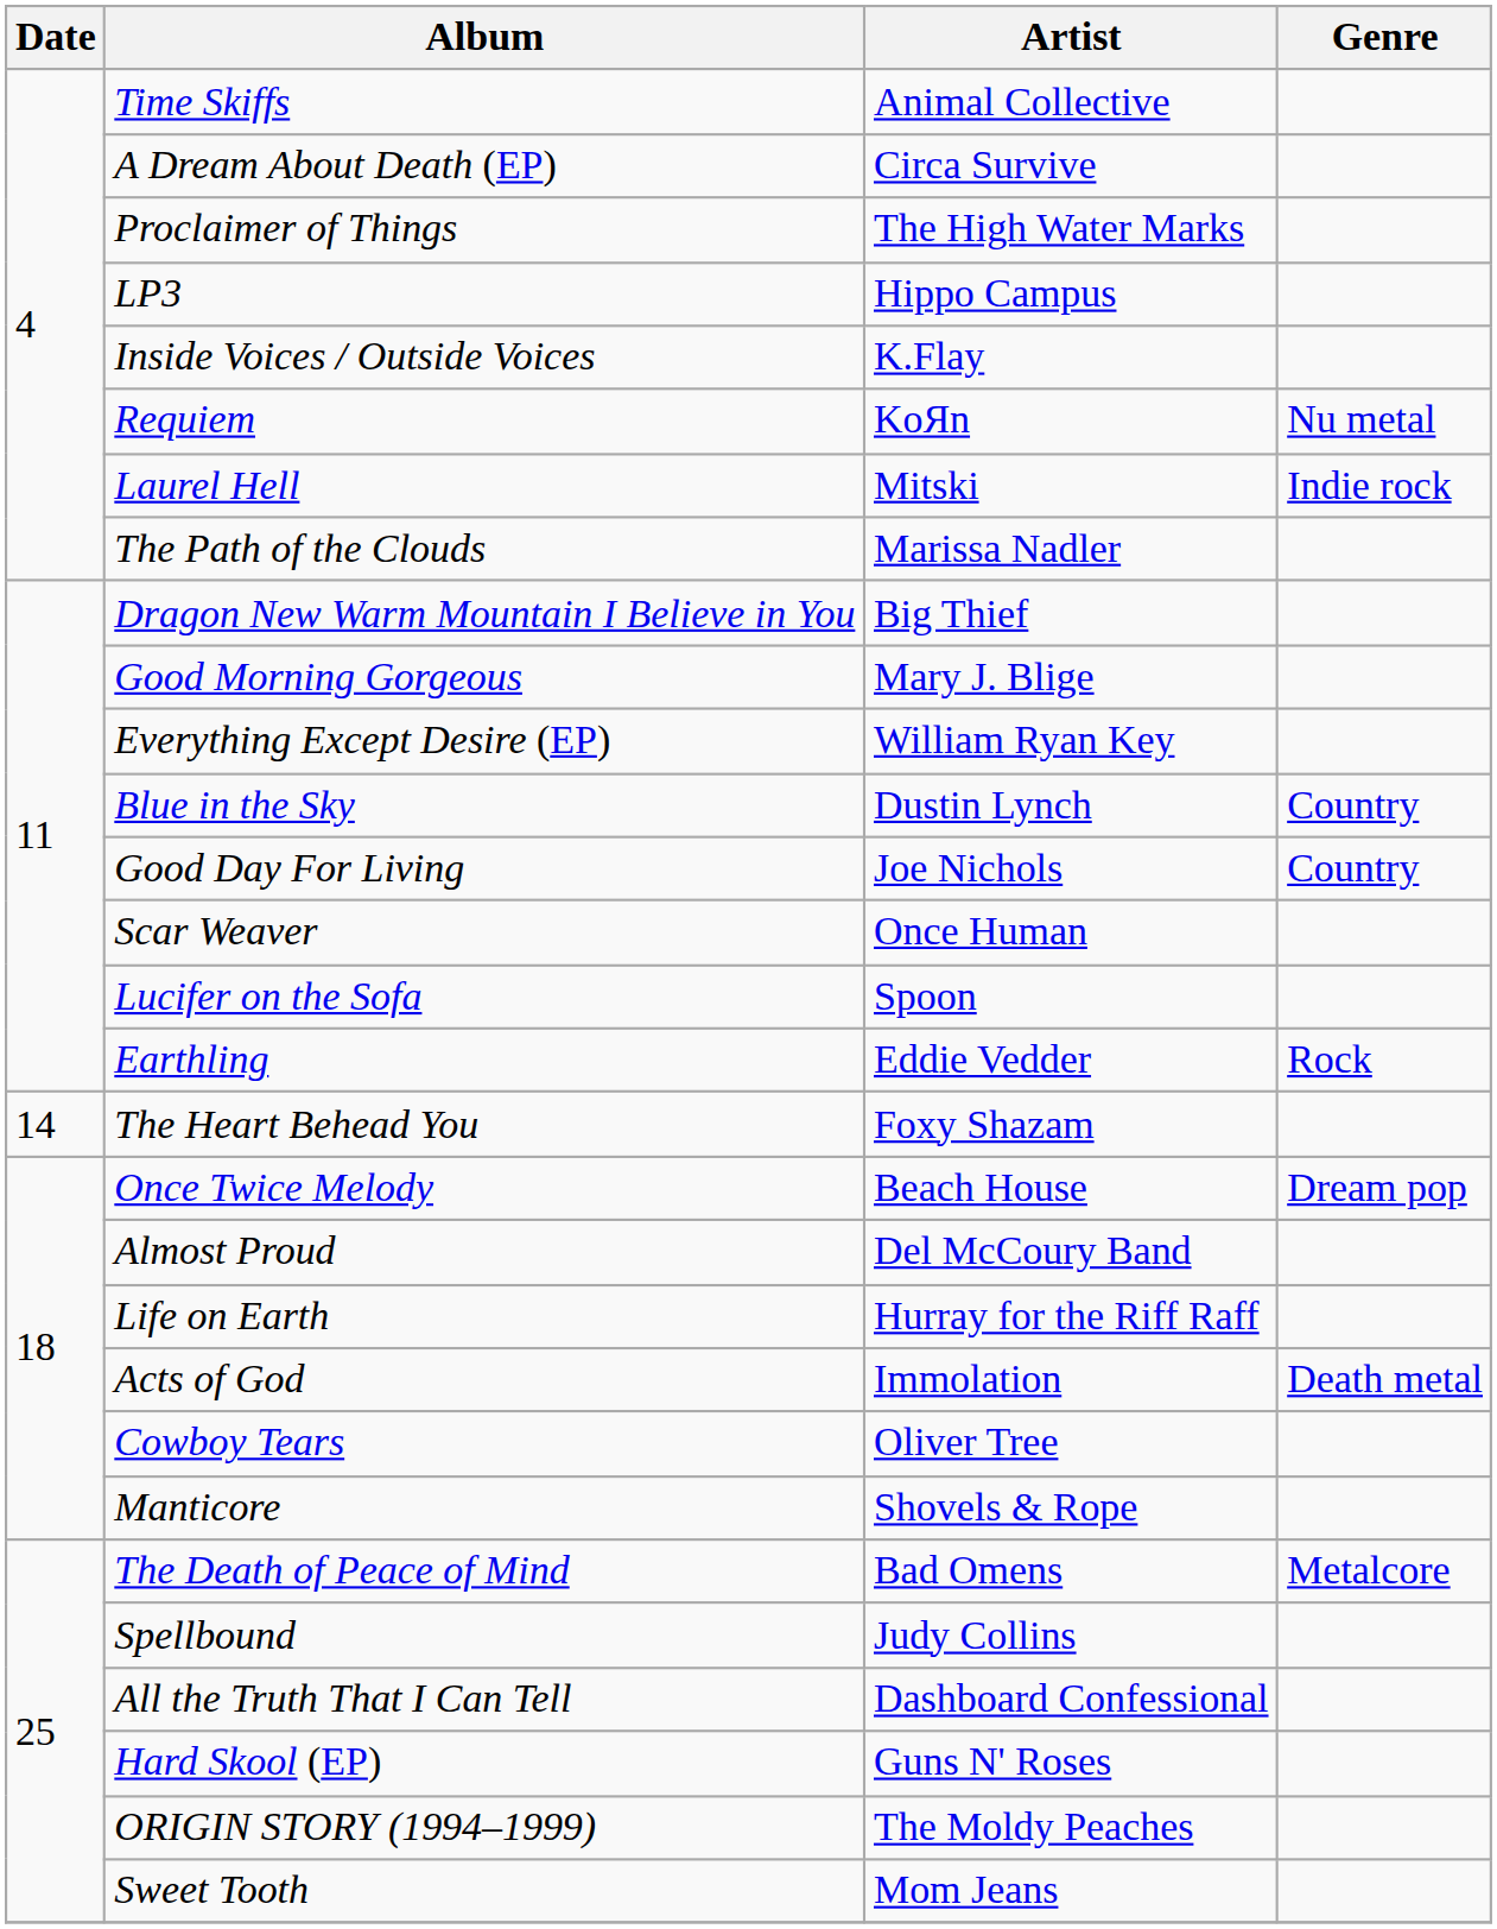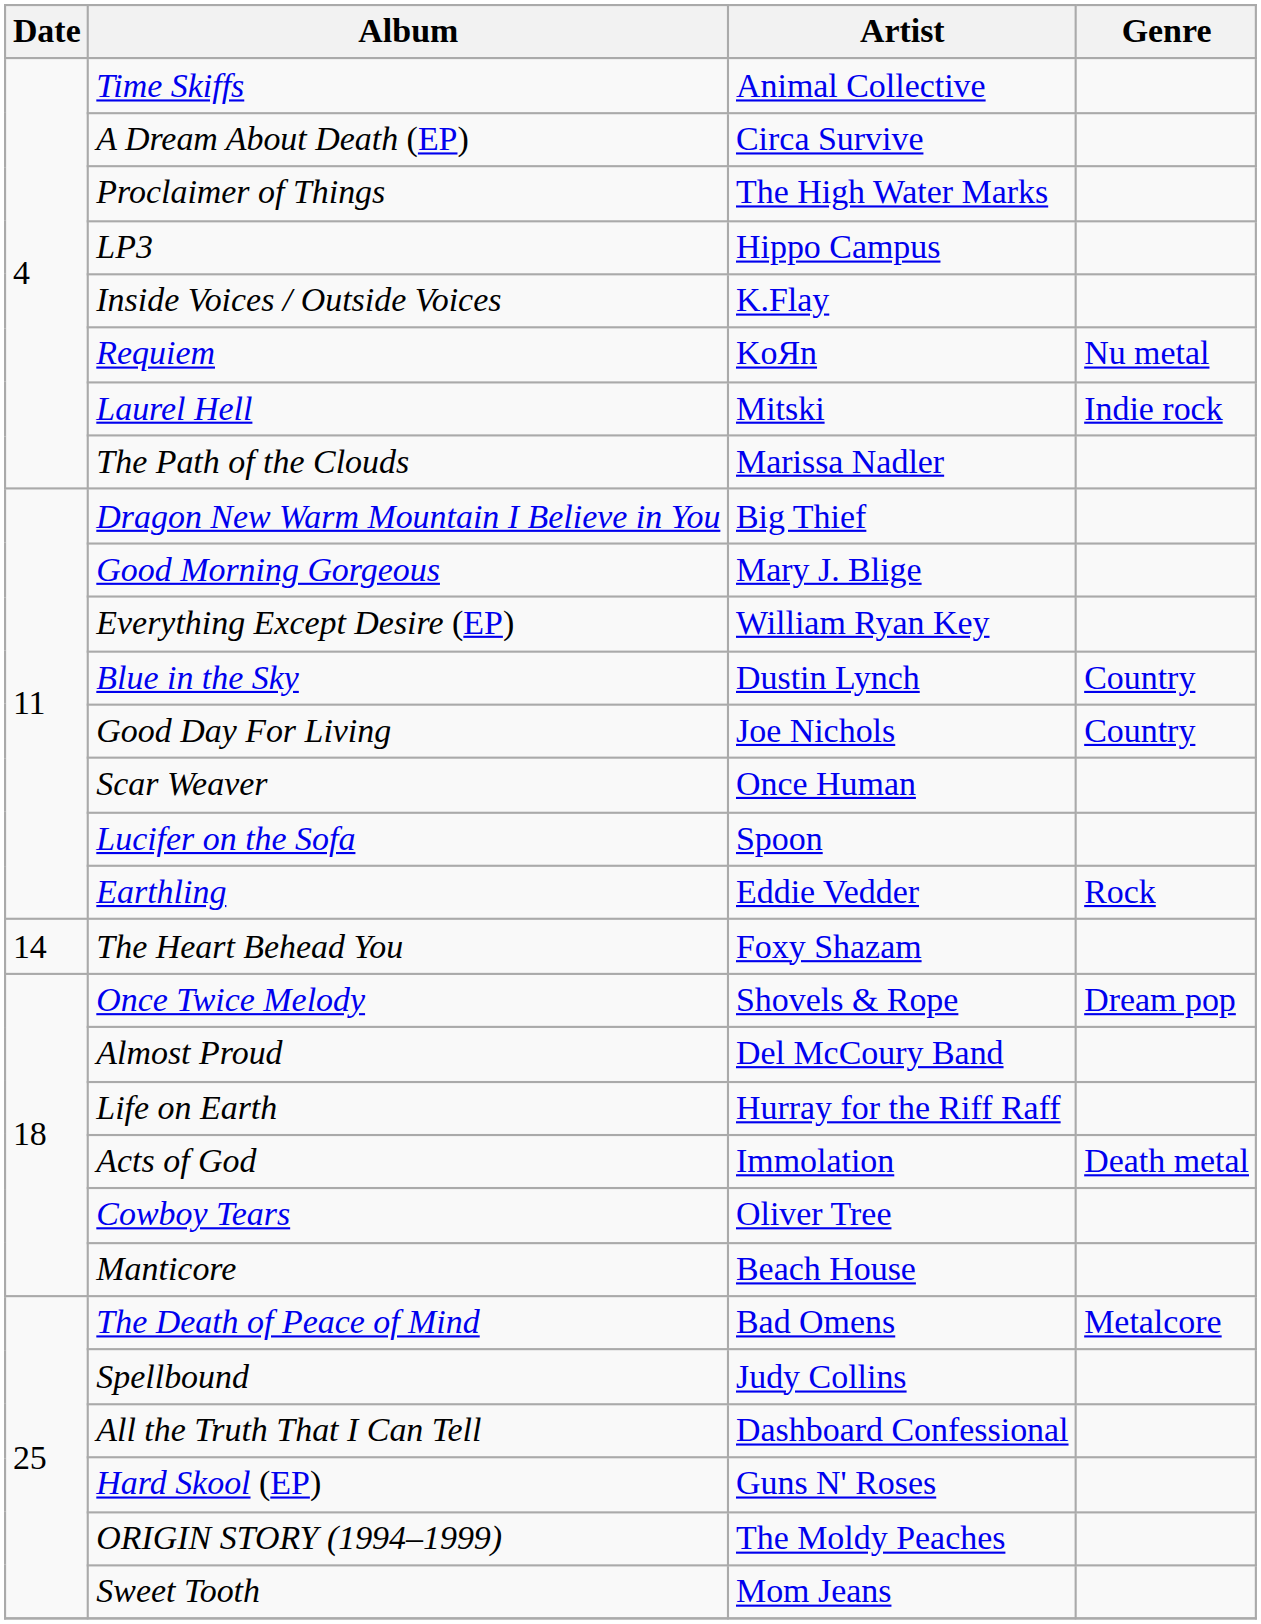Once Twice Melody | Artist: Beach House -> Shovels & Rope
Manticore | Artist: Shovels & Rope -> Beach House
